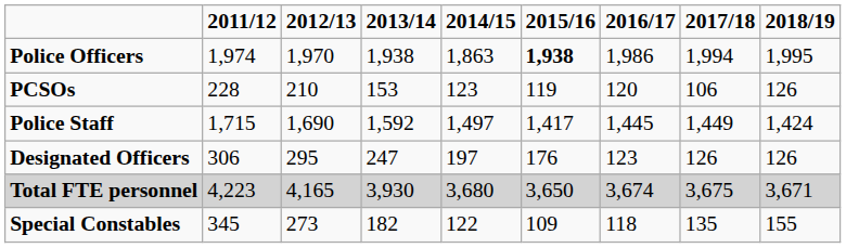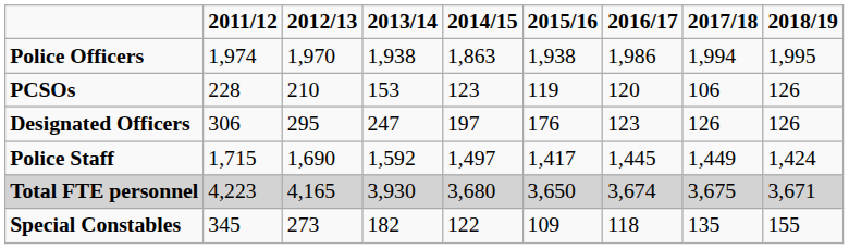Police Officers | 2015/16: bold -> normal
rows swapped: Police Staff <-> Designated Officers
